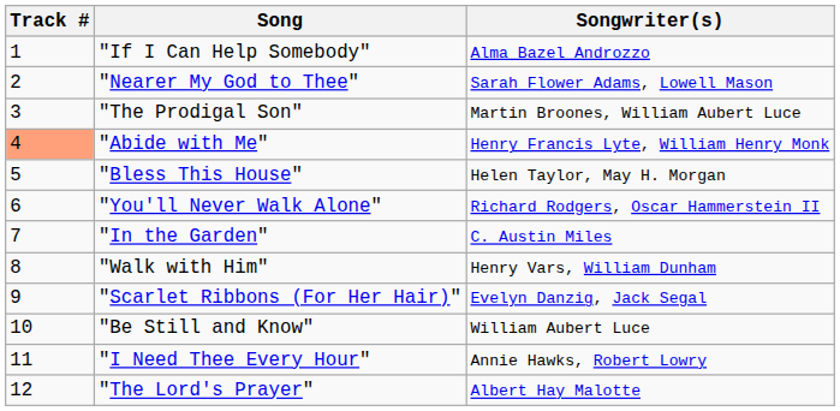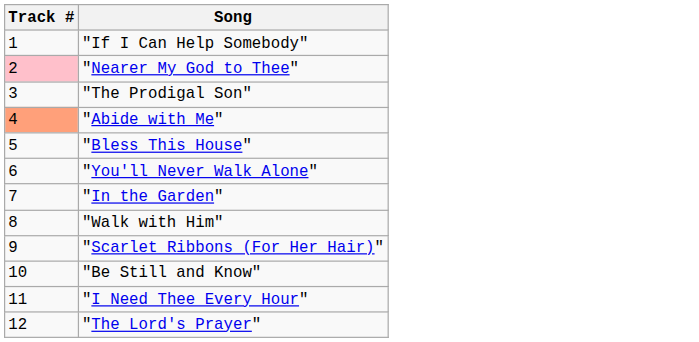- column: Songwriter(s) | Alma Bazel Androzzo | Sarah Flower Adams, Lowell Mason | Martin Broones, William Aubert Luce | Henry Francis Lyte, William Henry Monk | Helen Taylor, May H. Morgan | Richard Rodgers, Oscar Hammerstein II | C. Austin Miles | Henry Vars, William Dunham | Evelyn Danzig, Jack Segal | William Aubert Luce | Annie Hawks, Robert Lowry | Albert Hay Malotte
"Nearer My God to Thee" | Track #: no background -> pink background
